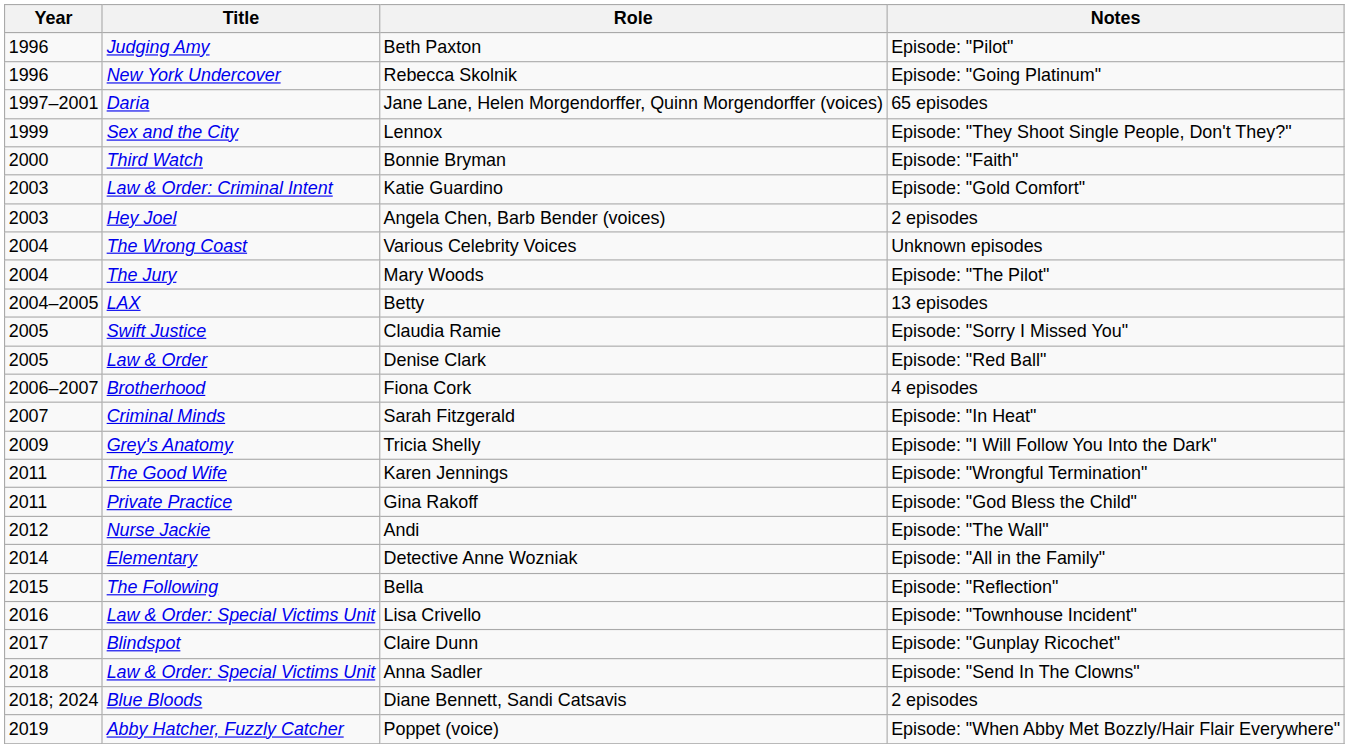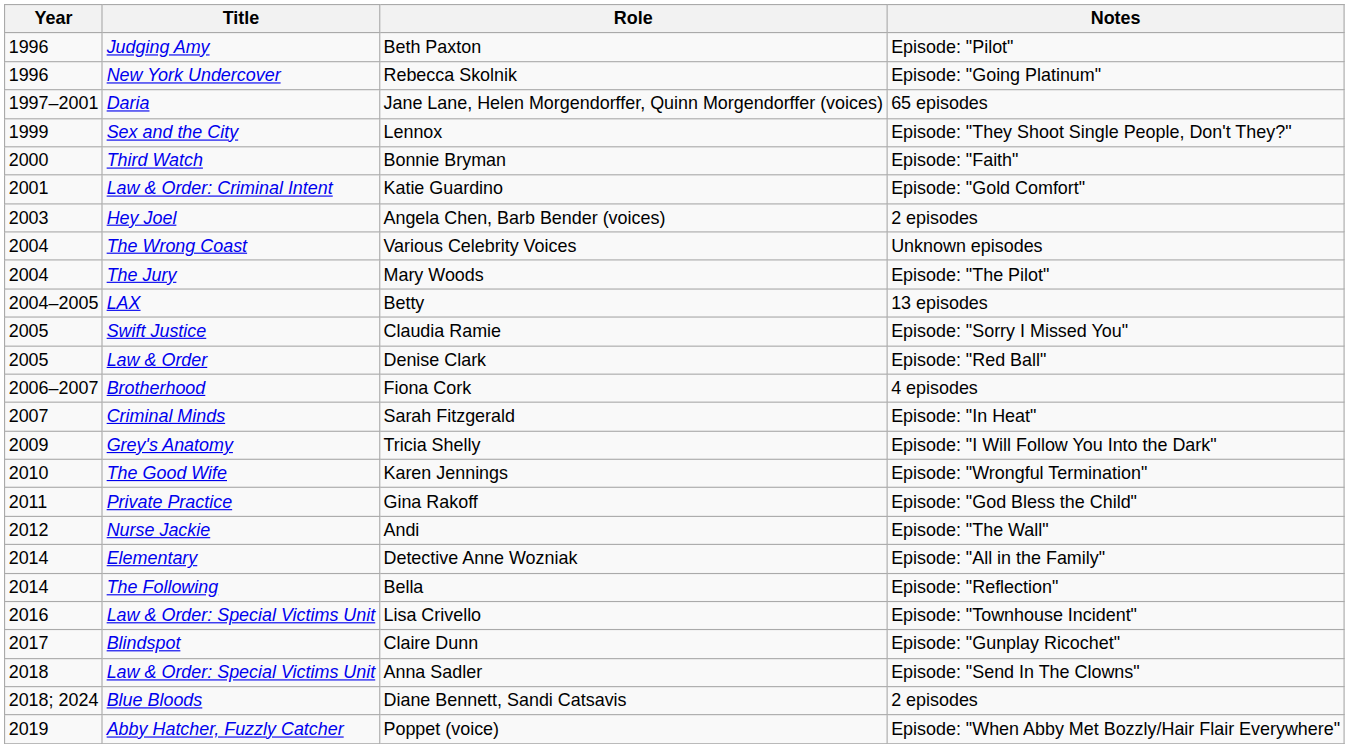Katie Guardino | Year: 2003 -> 2001
Karen Jennings | Year: 2011 -> 2010
Bella | Year: 2015 -> 2014
